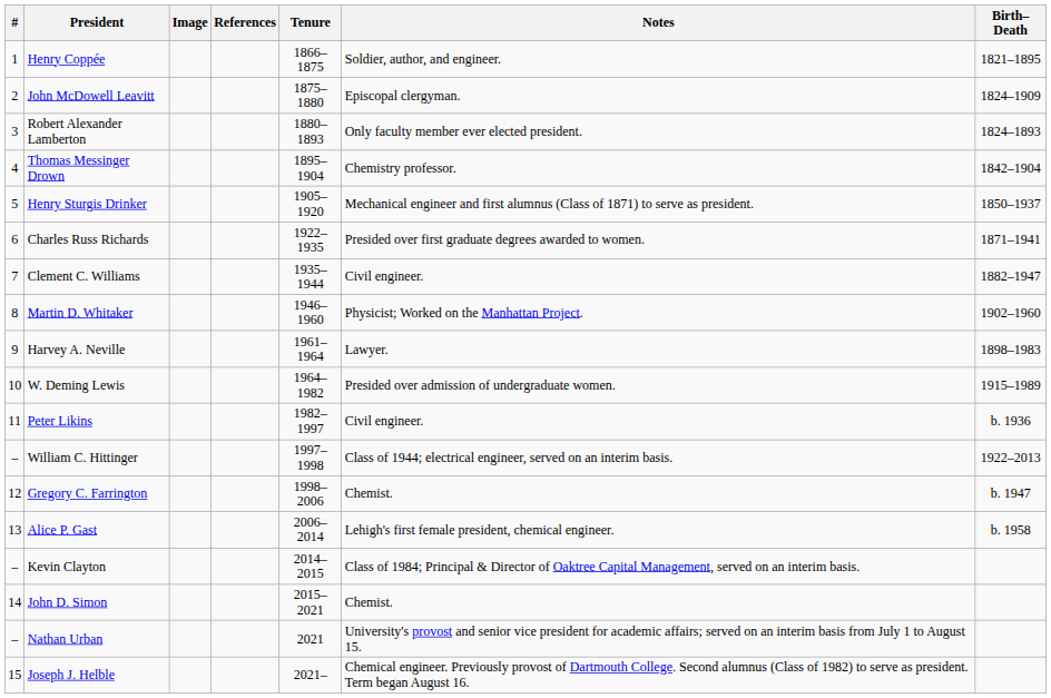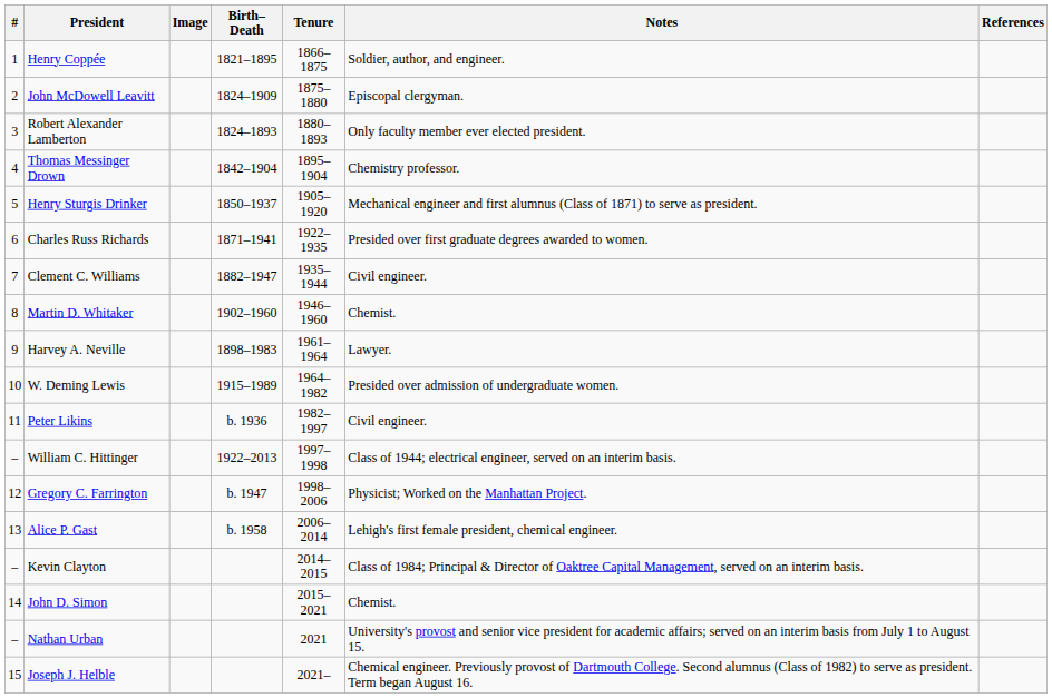columns swapped: Birth–Death <-> References
Martin D. Whitaker | Notes: Physicist; Worked on the Manhattan Project. -> Chemist.
Gregory C. Farrington | Notes: Chemist. -> Physicist; Worked on the Manhattan Project.
